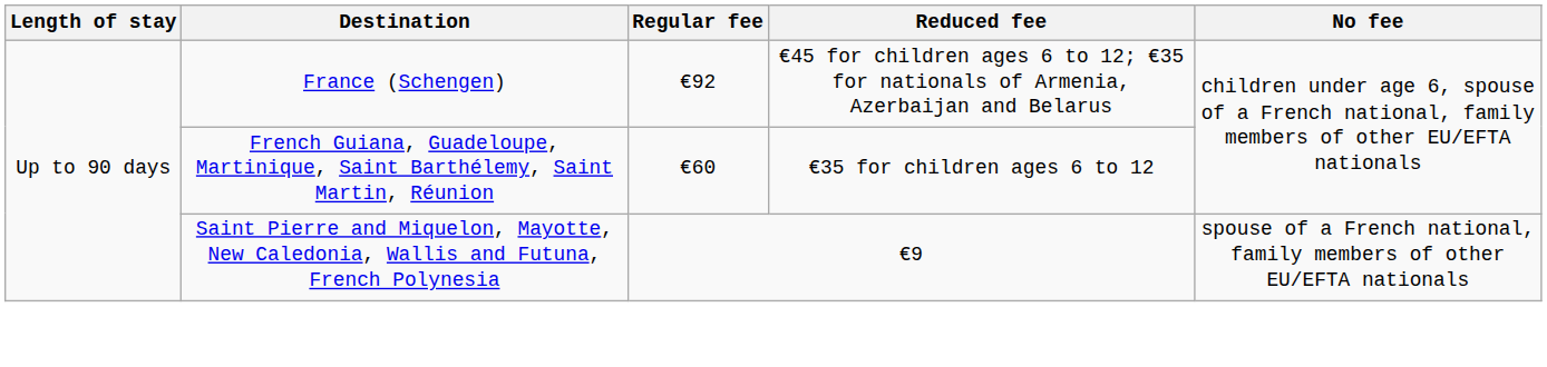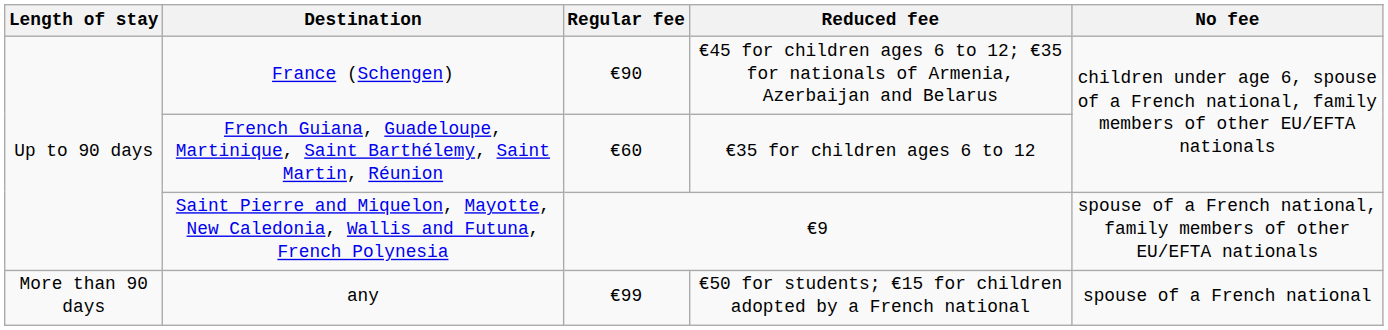France (Schengen) | Regular fee: €92 -> €90
+ row: More than 90 days | any | €99 | €50 for students; €15 for children adopted by a French national | spouse of a French national
